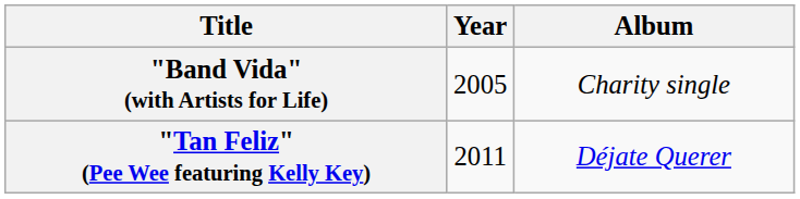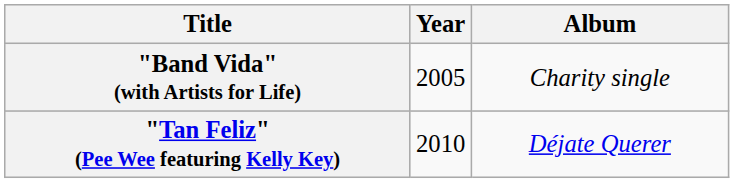"Tan Feliz" (Pee Wee featuring Kelly Key) | Year: 2011 -> 2010
